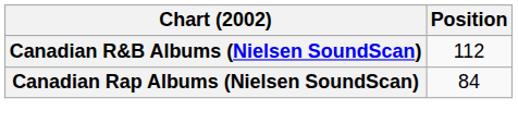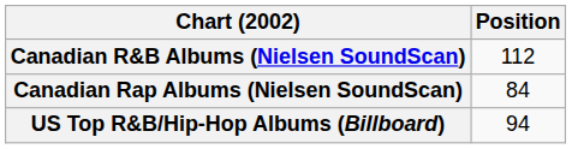+ row: US Top R&B/Hip-Hop Albums (Billboard) | 94
